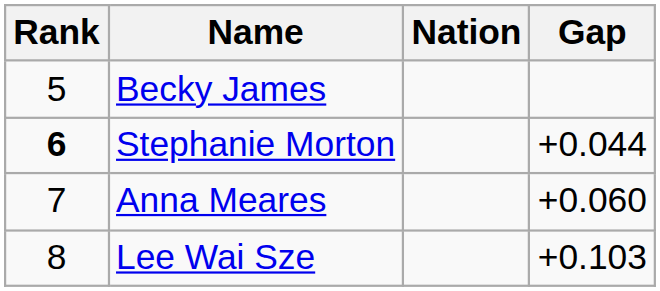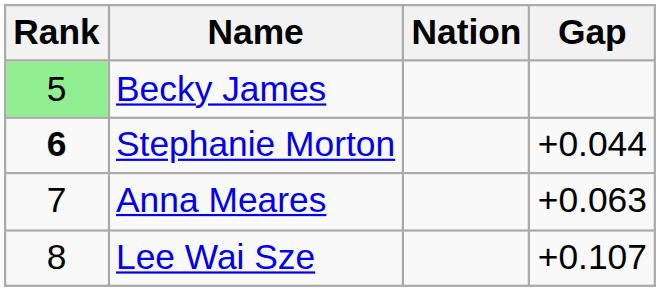Becky James | Rank: no background -> lightgreen background
Anna Meares | Gap: +0.060 -> +0.063
Lee Wai Sze | Gap: +0.103 -> +0.107
